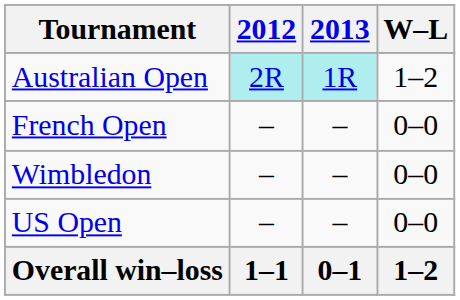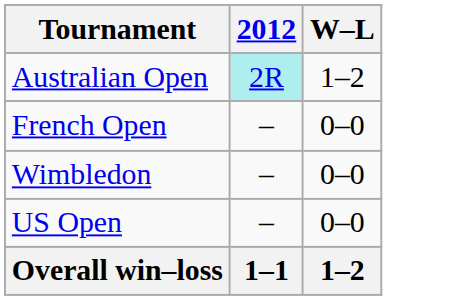- column: 2013 | 1R | – | – | – | 0–1
